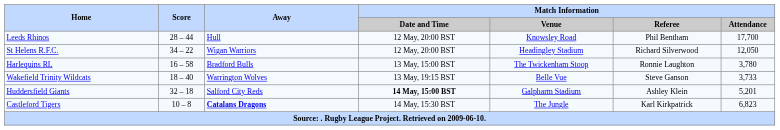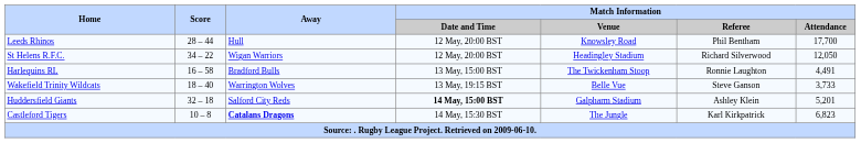Harlequins RL | Match Information / Attendance: 3,780 -> 4,491
